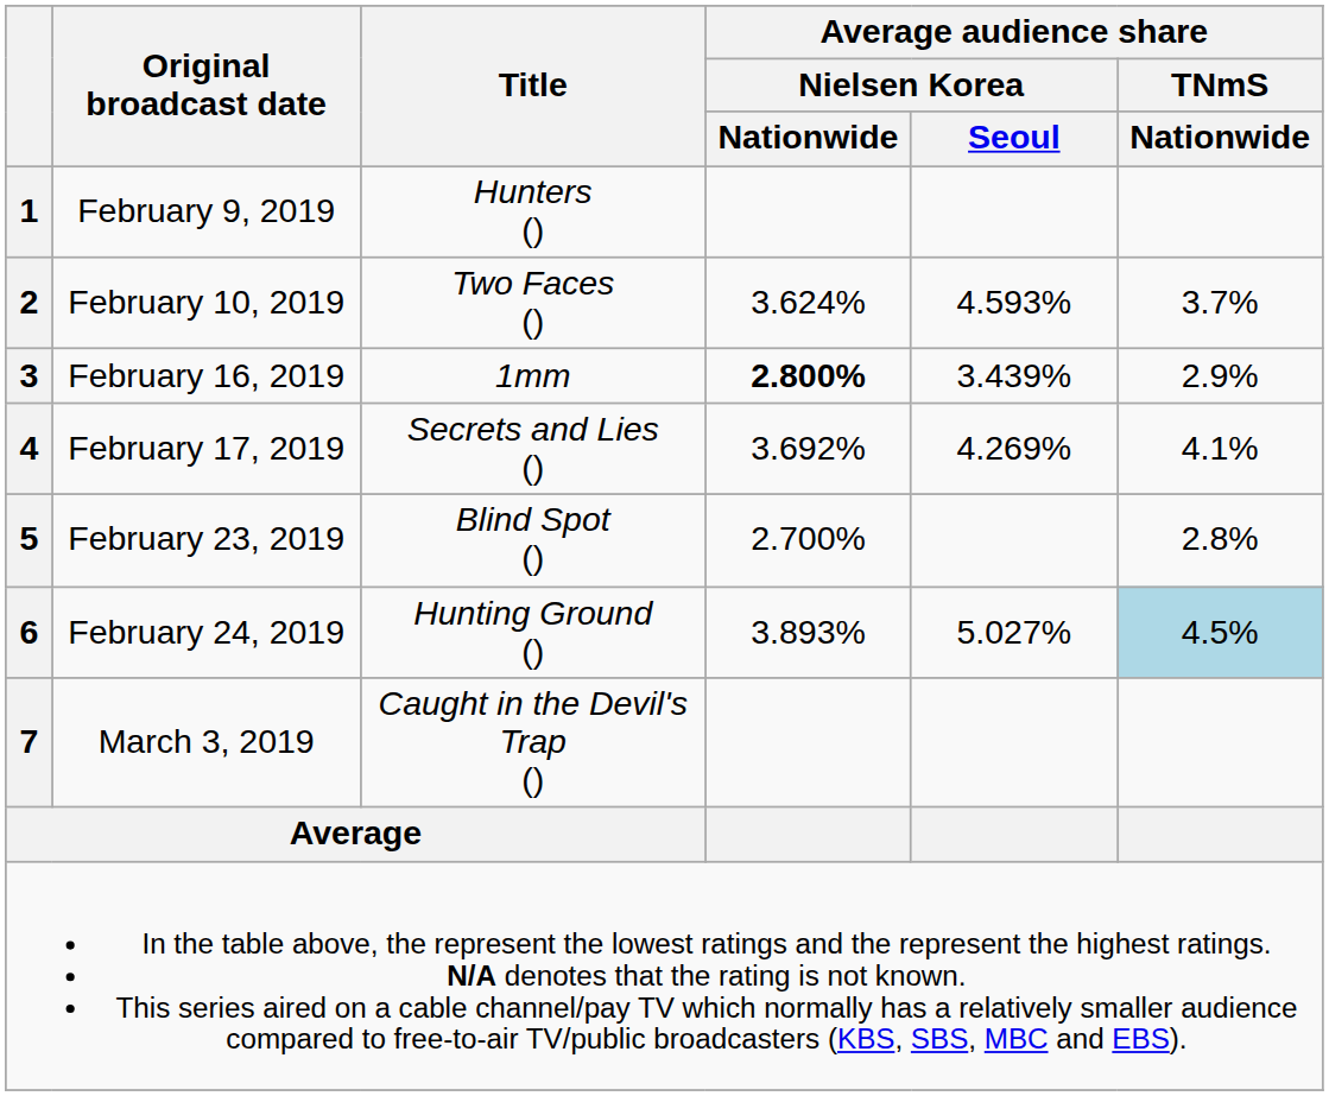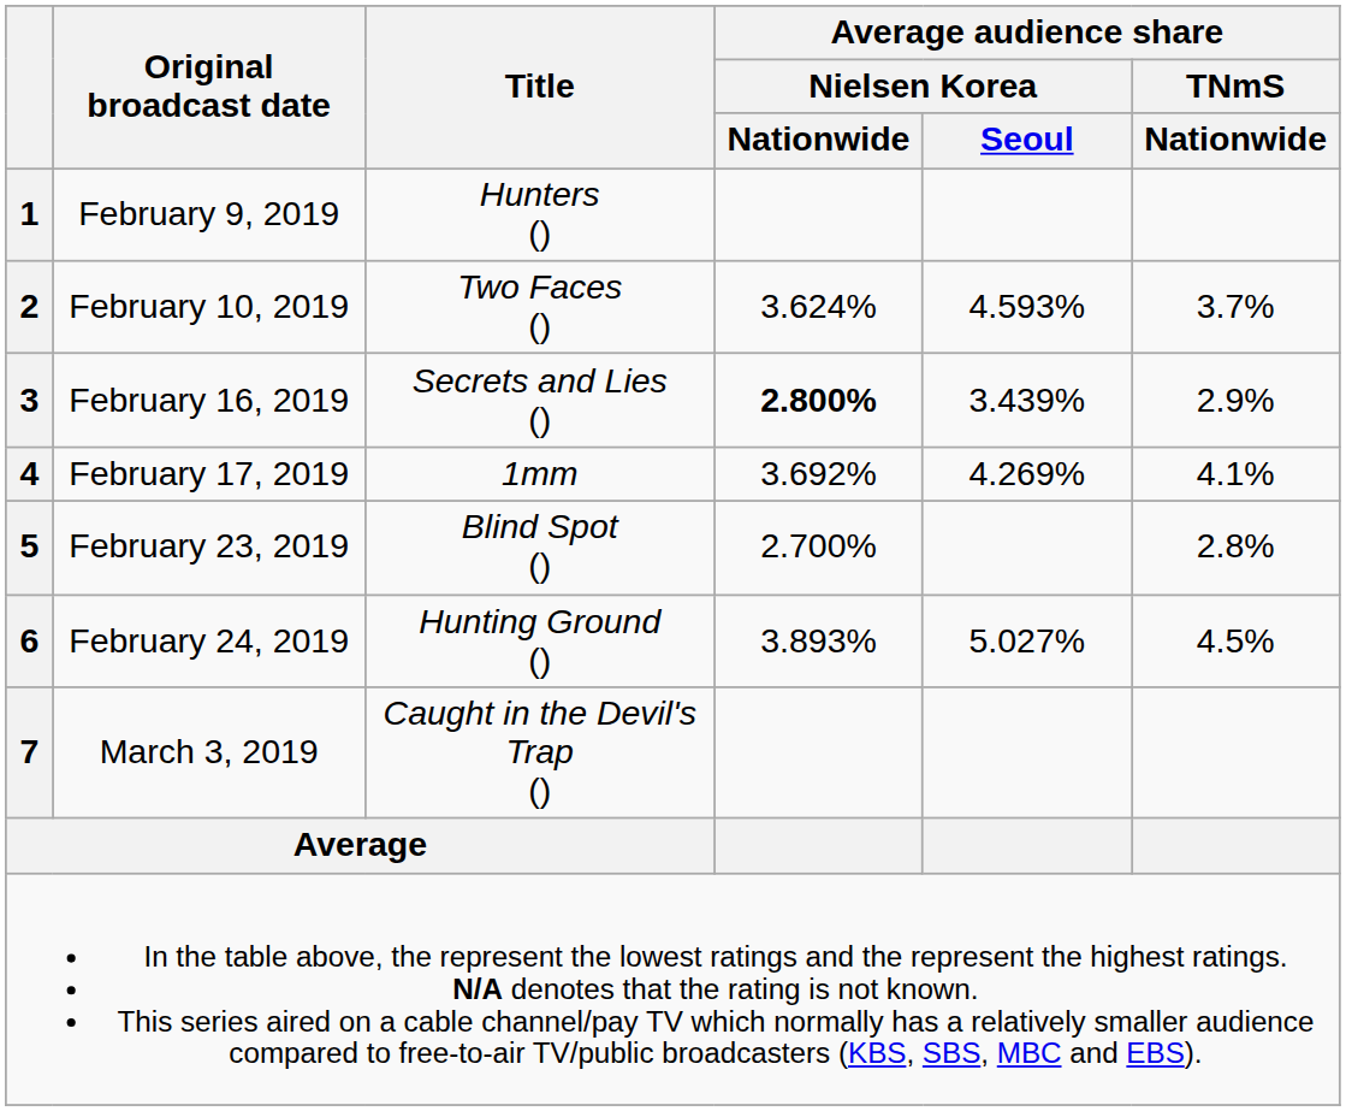February 16, 2019 | Title: 1mm -> Secrets and Lies ()
February 17, 2019 | Title: Secrets and Lies () -> 1mm
February 24, 2019 | Average audience share / TNmS / Nationwide: lightblue background -> no background
